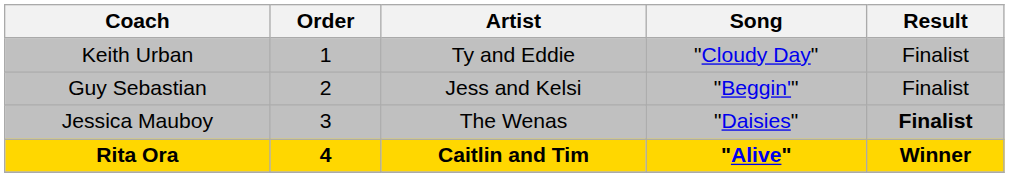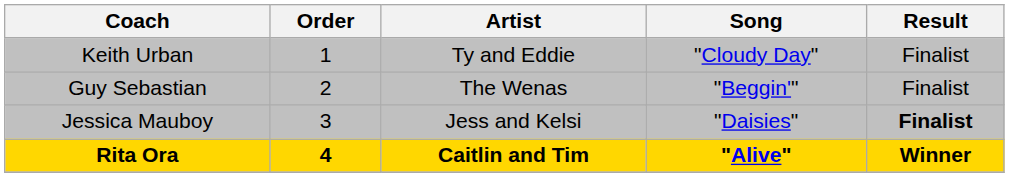Guy Sebastian | Artist: Jess and Kelsi -> The Wenas
Jessica Mauboy | Artist: The Wenas -> Jess and Kelsi
